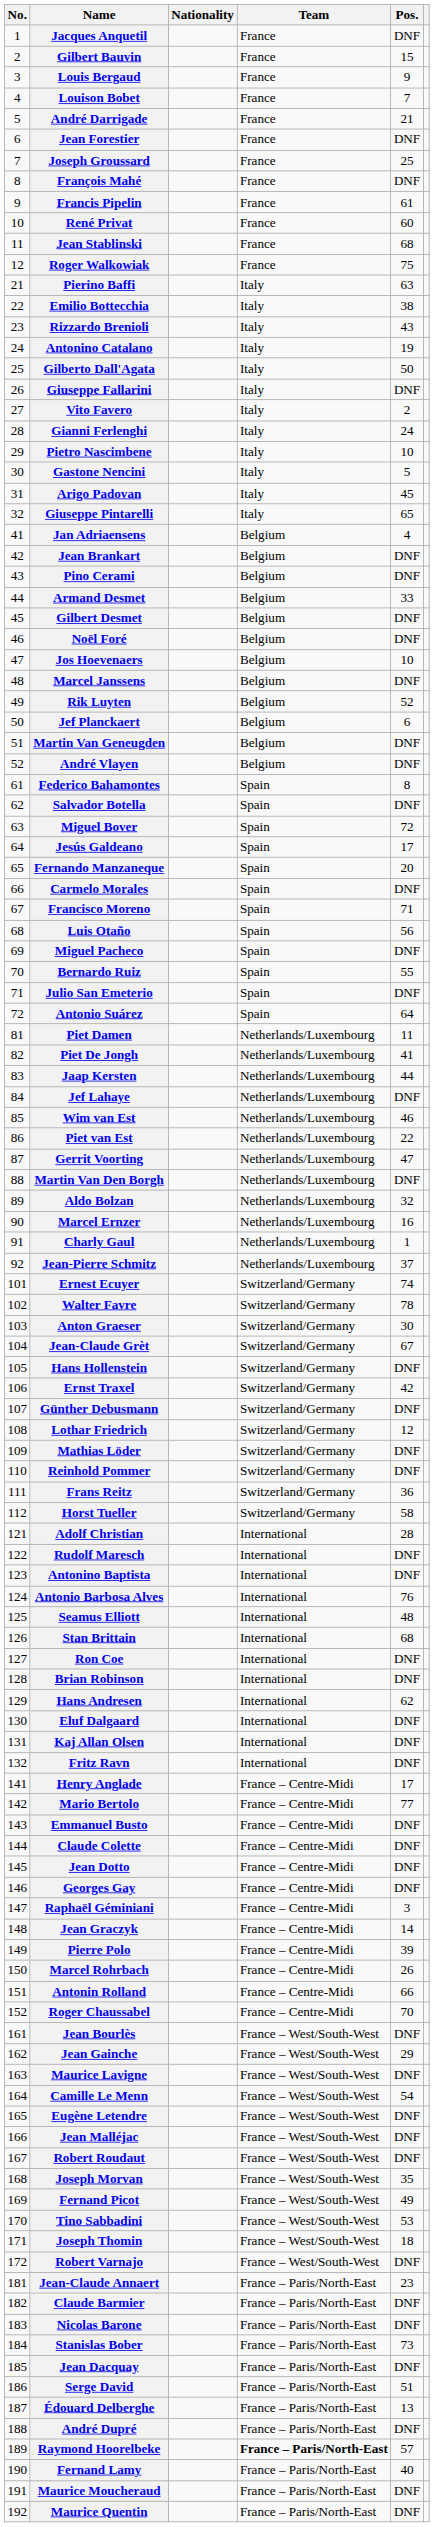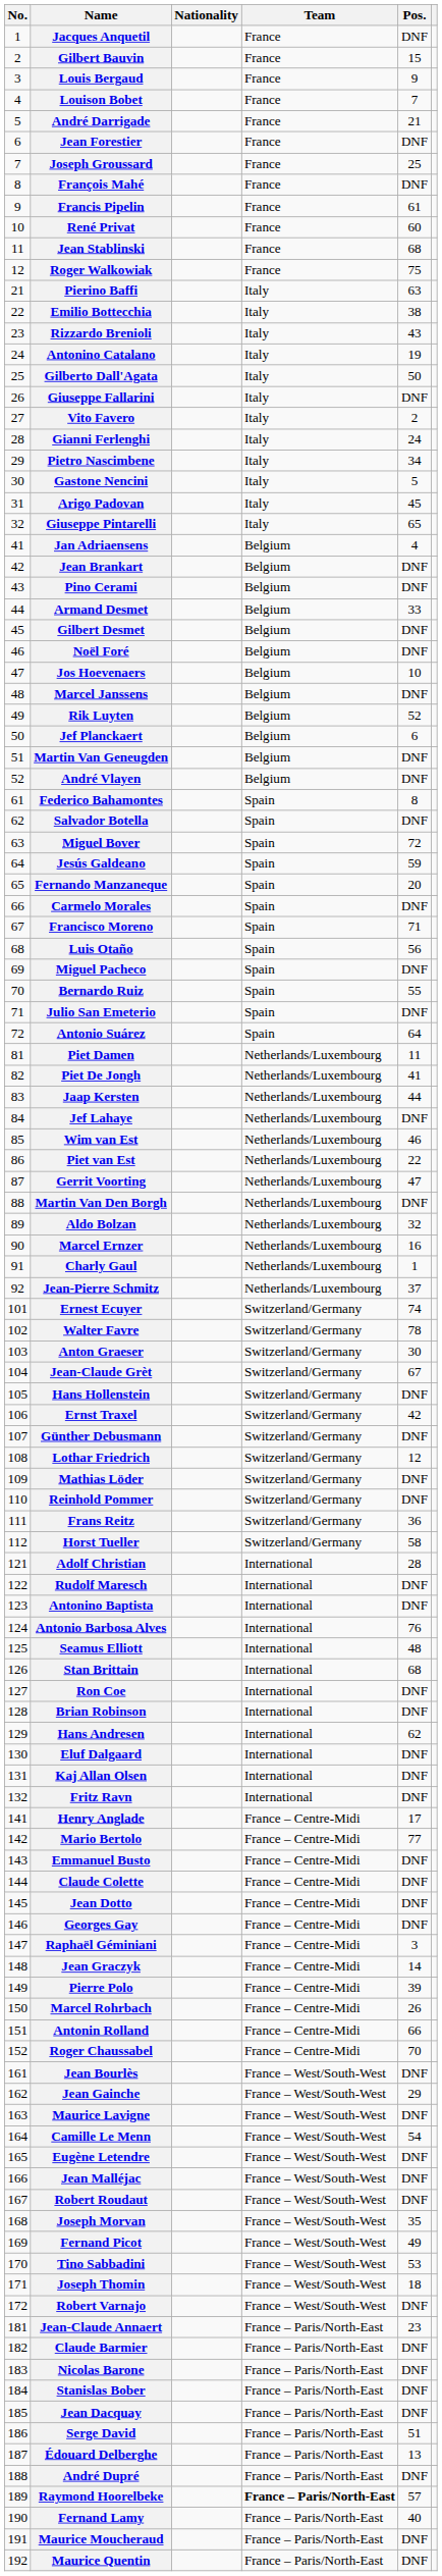Pietro Nascimbene | Pos.: 10 -> 34
Jesús Galdeano | Pos.: 17 -> 59
Stanislas Bober | Pos.: 73 -> DNF
